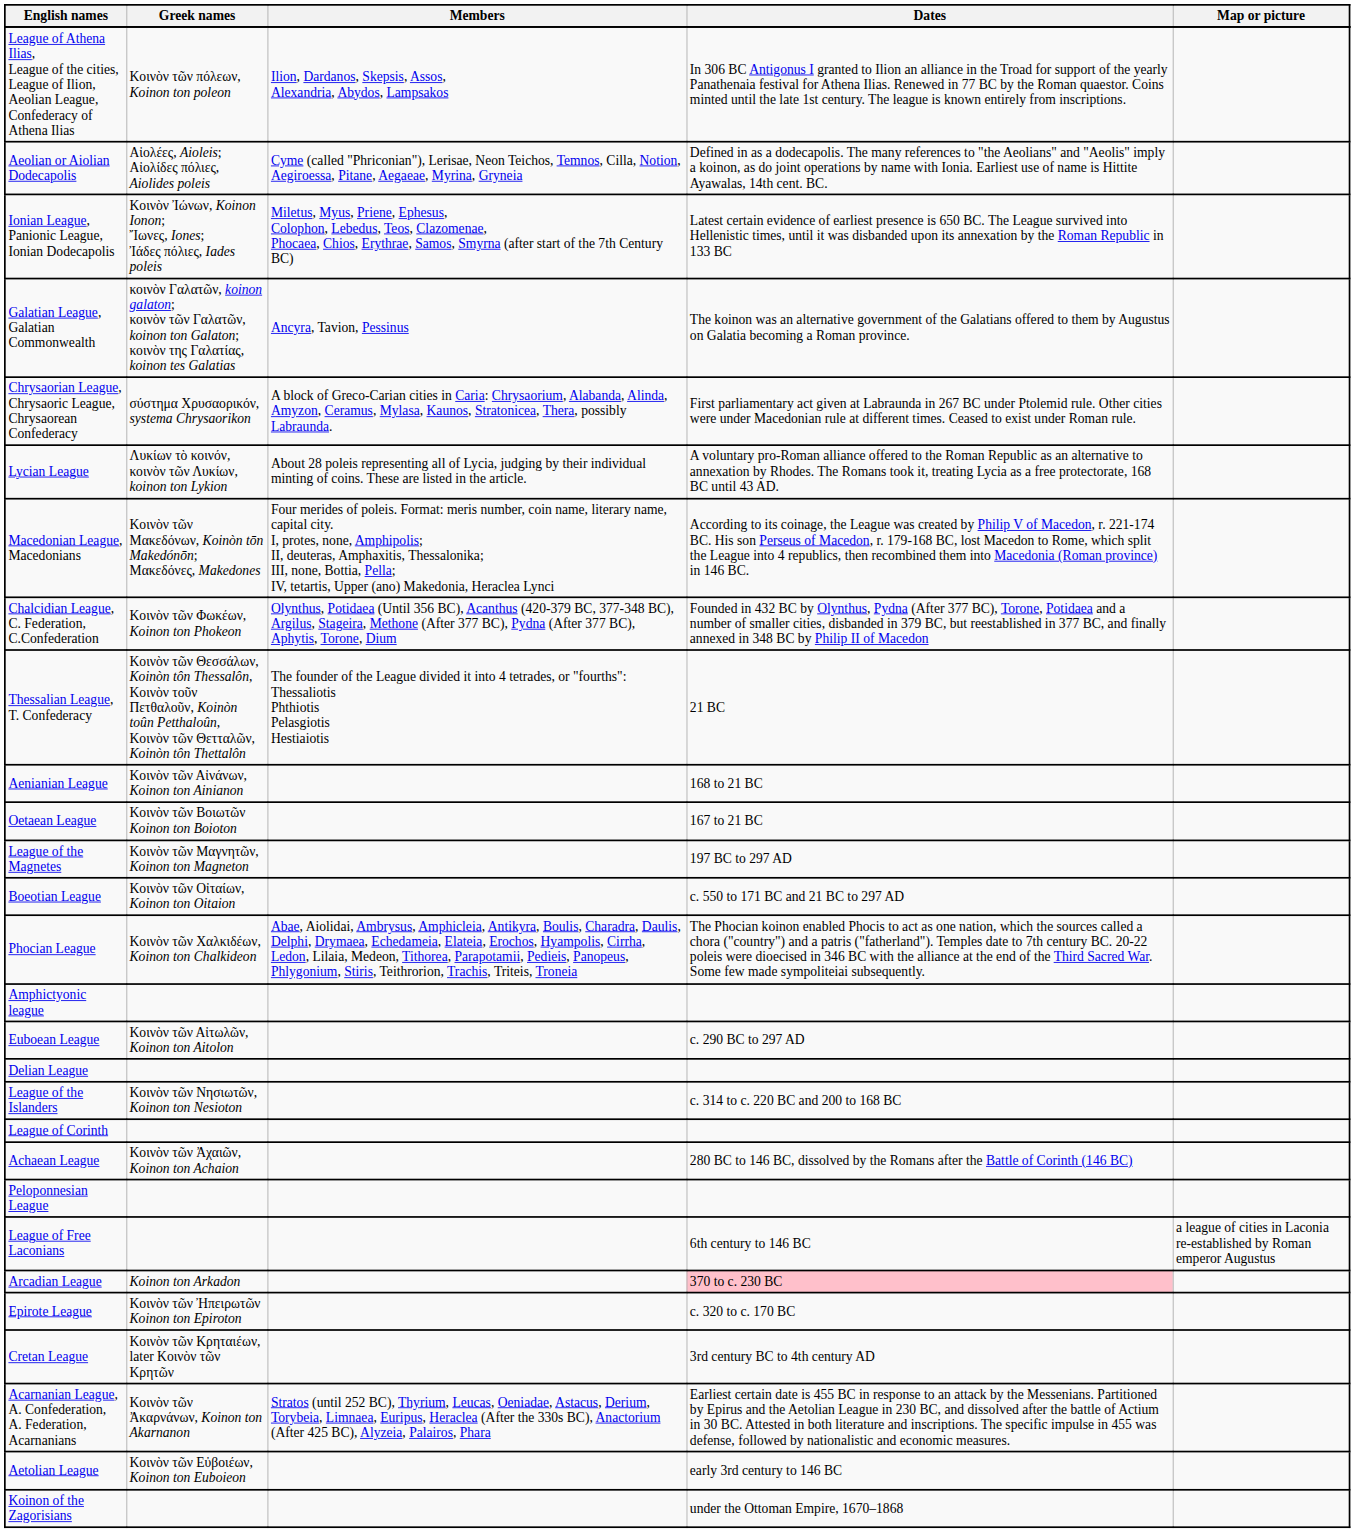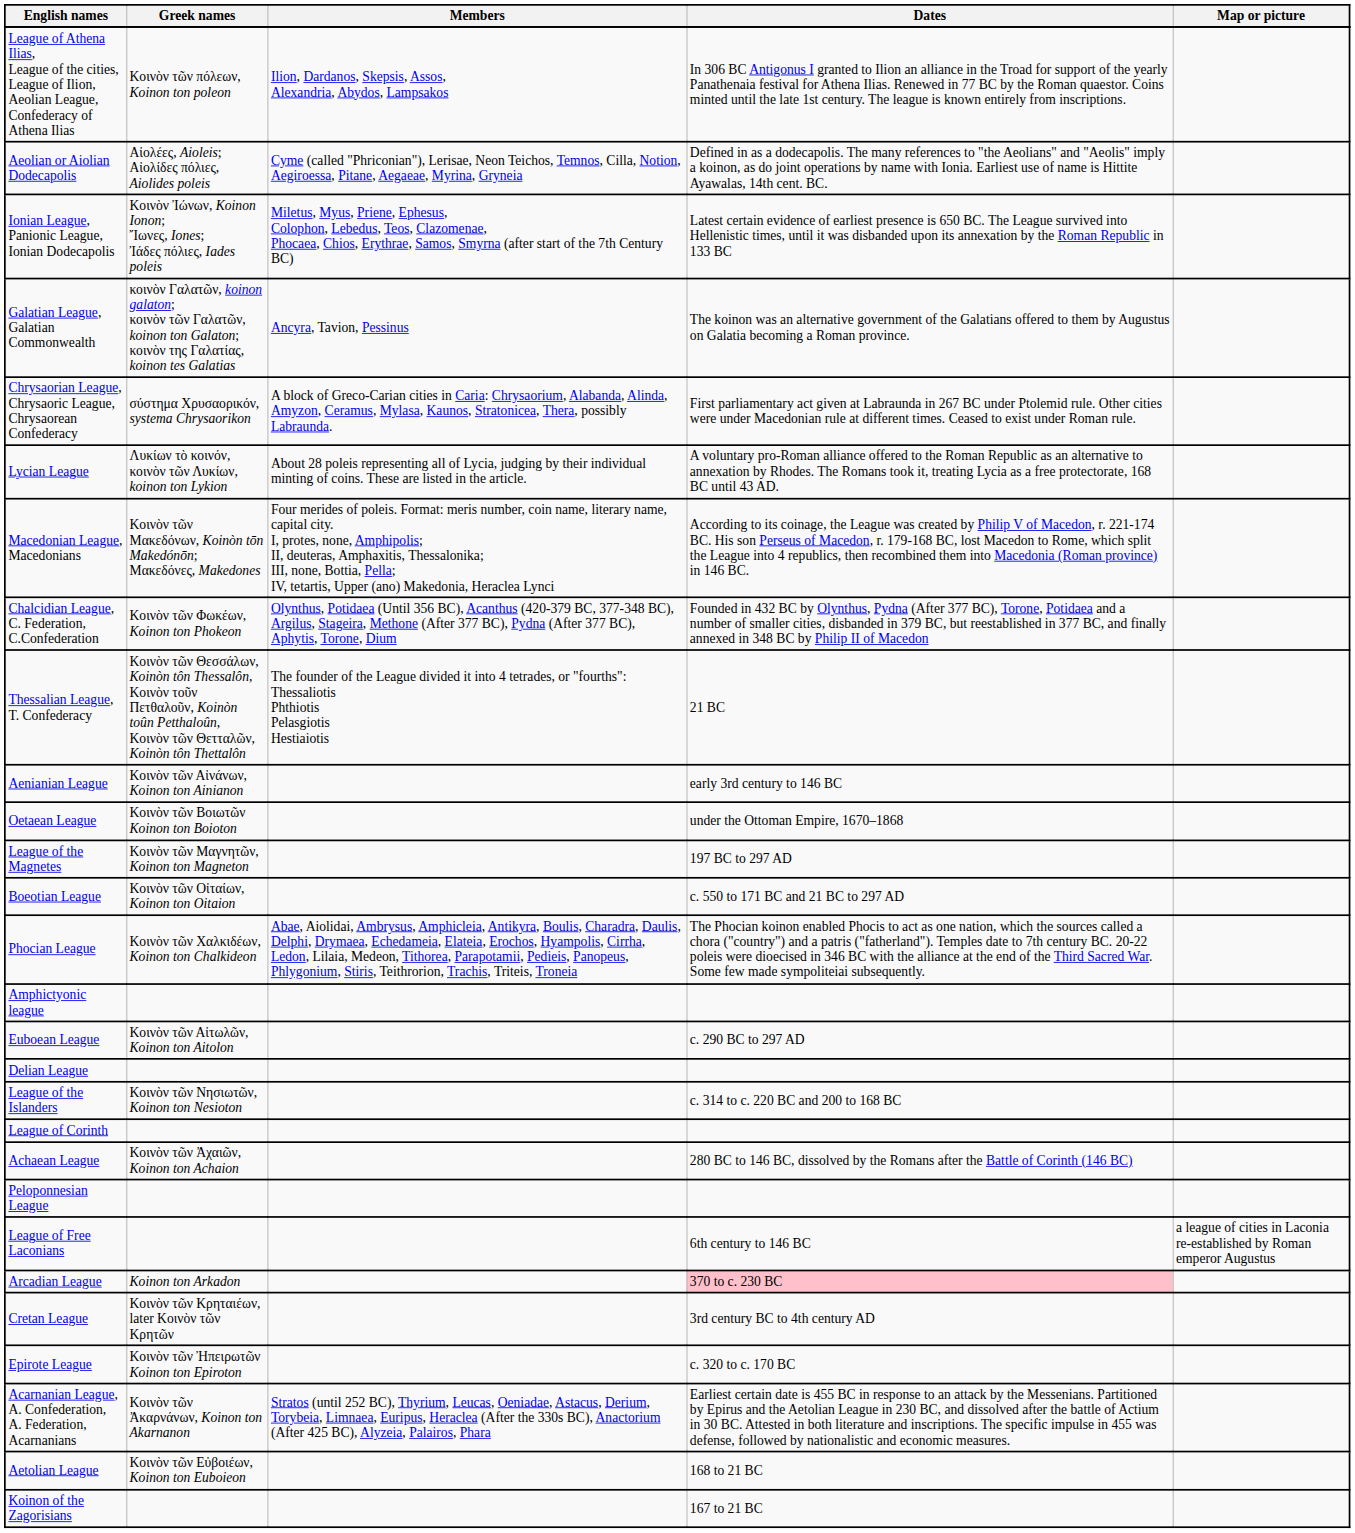Aenianian League | Dates: 168 to 21 BC -> early 3rd century to 146 BC
Oetaean League | Dates: 167 to 21 BC -> under the Ottoman Empire, 1670–1868
rows swapped: Cretan League <-> Epirote League
Aetolian League | Dates: early 3rd century to 146 BC -> 168 to 21 BC
Koinon of the Zagorisians | Dates: under the Ottoman Empire, 1670–1868 -> 167 to 21 BC
